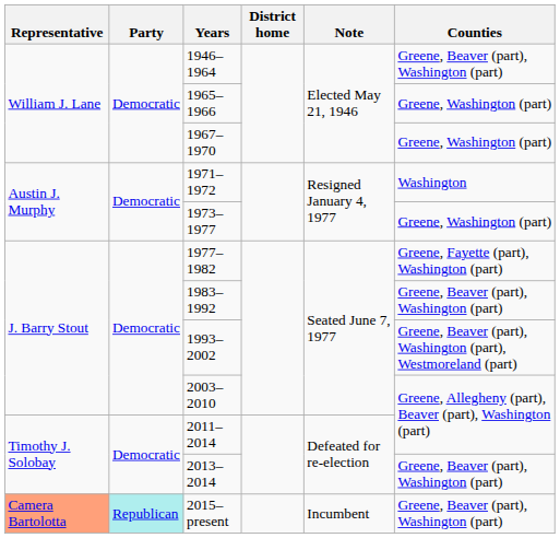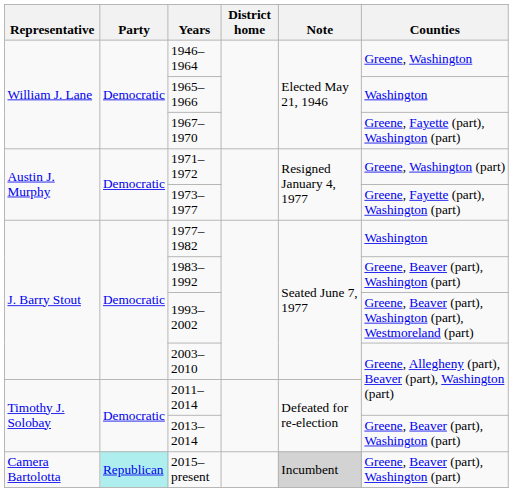1946–1964 | Counties: Greene, Beaver (part), Washington (part) -> Greene, Washington
1965–1966 | Counties: Greene, Washington (part) -> Washington
1967–1970 | Counties: Greene, Washington (part) -> Greene, Fayette (part), Washington (part)
1971–1972 | Counties: Washington -> Greene, Washington (part)
1973–1977 | Counties: Greene, Washington (part) -> Greene, Fayette (part), Washington (part)
1977–1982 | Counties: Greene, Fayette (part), Washington (part) -> Washington
2015–present | Representative: lightsalmon background -> no background
2015–present | Note: no background -> lightgrey background
